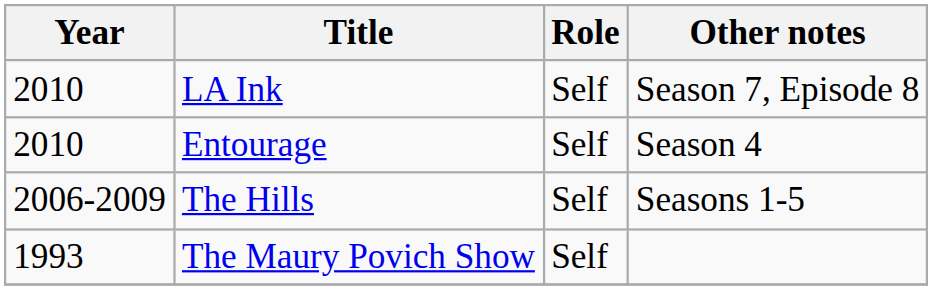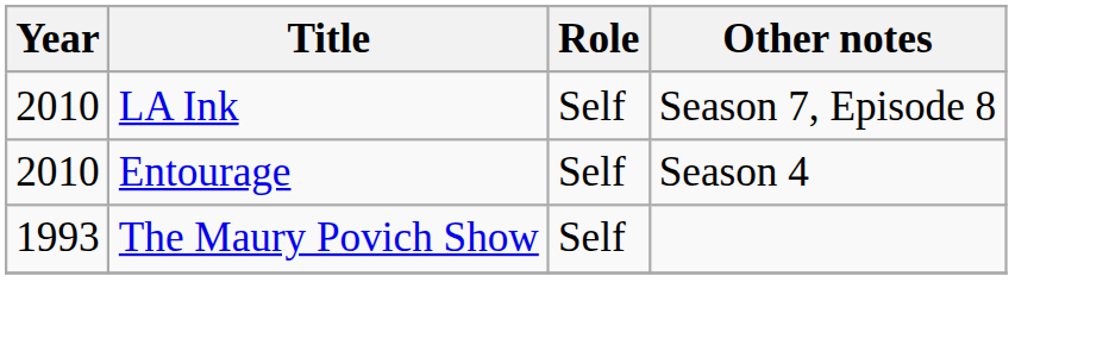- row: 2006-2009 | The Hills | Self | Seasons 1-5
